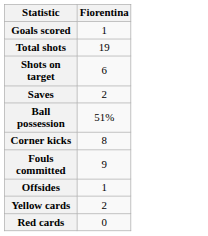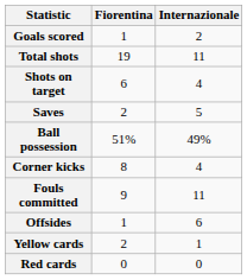+ column: Internazionale | 2 | 11 | 4 | 5 | 49% | 4 | 11 | 6 | 1 | 0
